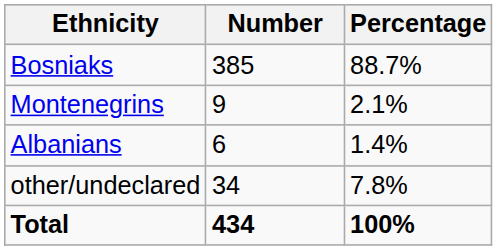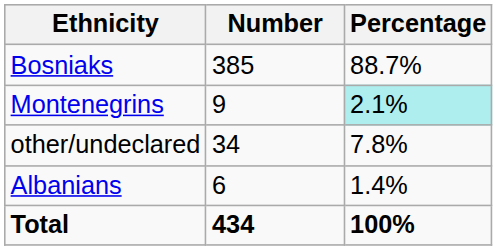Montenegrins | Percentage: no background -> paleturquoise background
rows swapped: Albanians <-> other/undeclared
